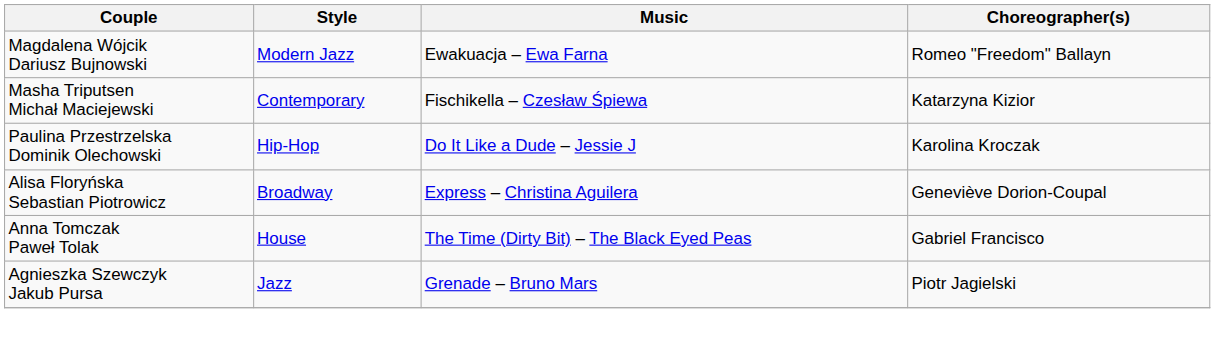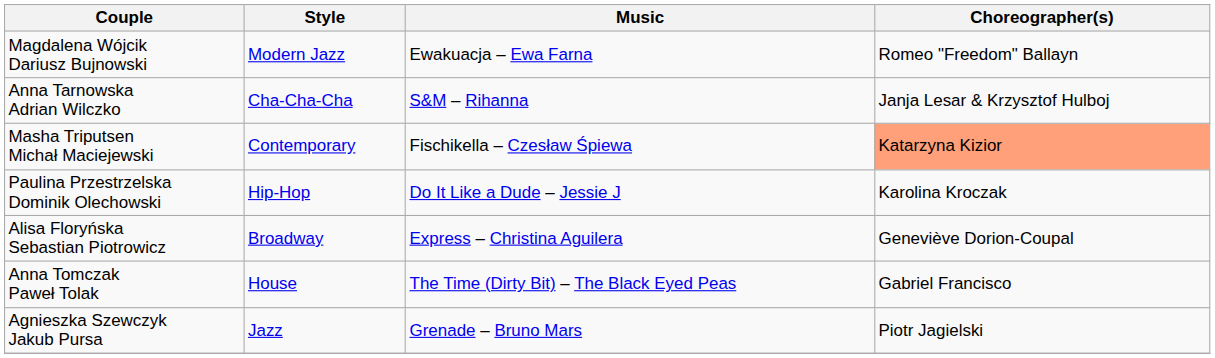+ row: Anna Tarnowska Adrian Wilczko | Cha-Cha-Cha | S&M – Rihanna | Janja Lesar & Krzysztof Hulboj
Masha Triputsen Michał Maciejewski | Choreographer(s): no background -> lightsalmon background
